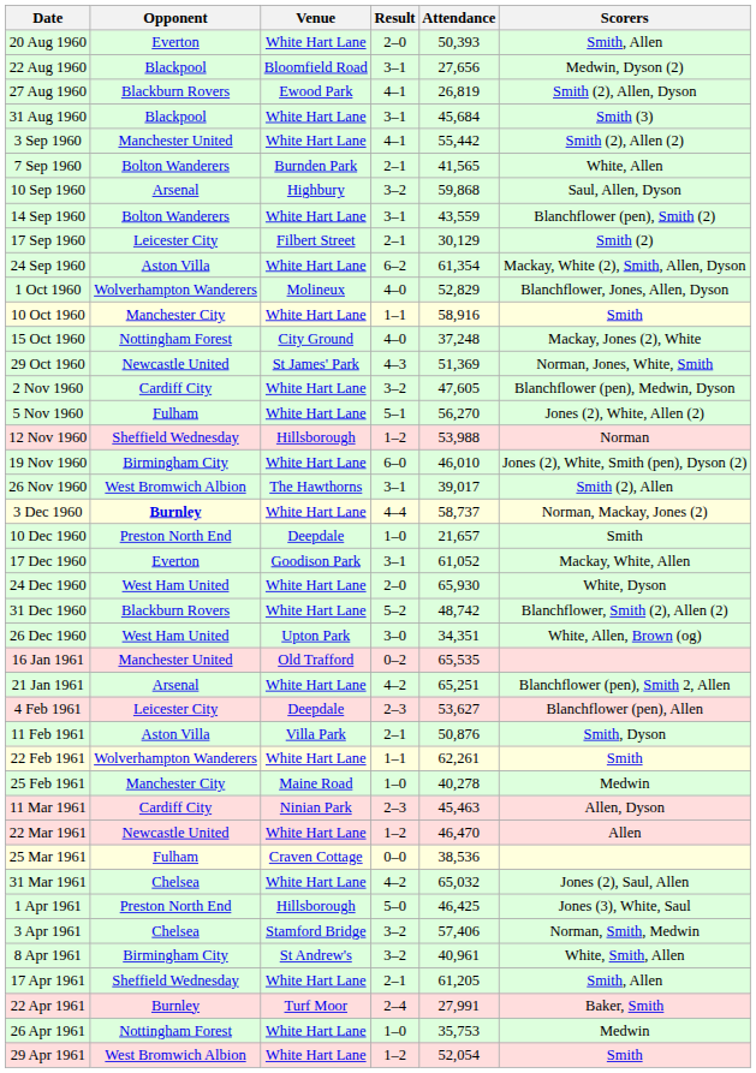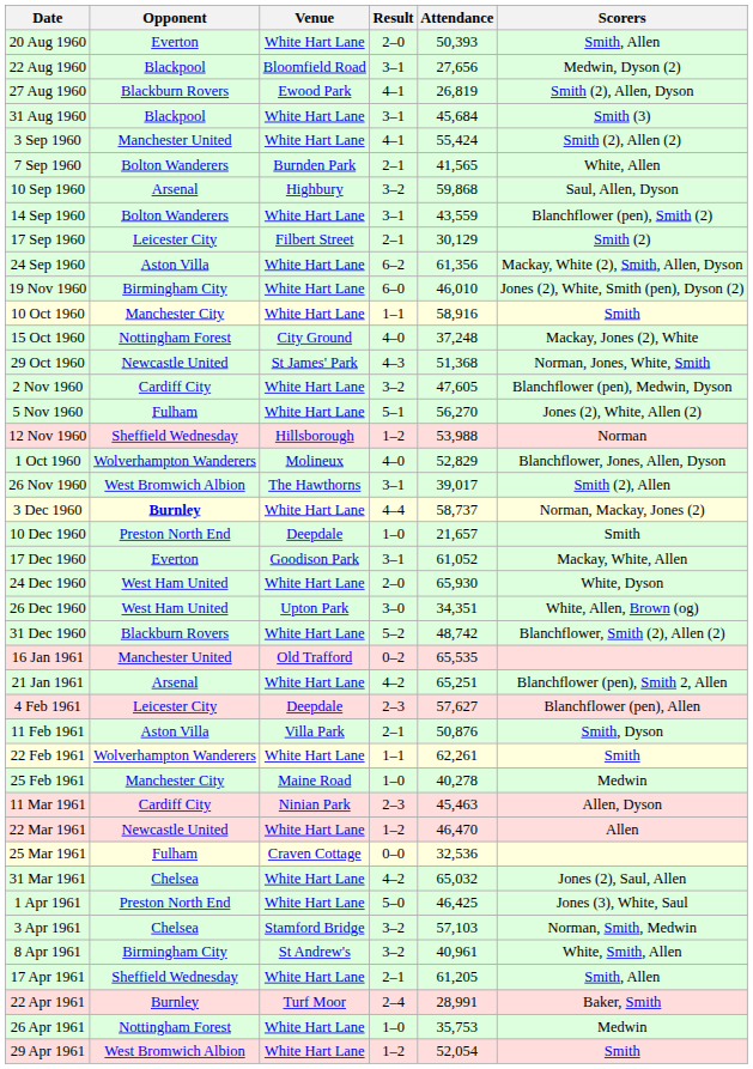3 Sep 1960 | Attendance: 55,442 -> 55,424
24 Sep 1960 | Attendance: 61,354 -> 61,356
rows swapped: 1 Oct 1960 <-> 19 Nov 1960
29 Oct 1960 | Attendance: 51,369 -> 51,368
rows swapped: 26 Dec 1960 <-> 31 Dec 1960
4 Feb 1961 | Attendance: 53,627 -> 57,627
25 Mar 1961 | Attendance: 38,536 -> 32,536
1 Apr 1961 | Venue: Hillsborough -> White Hart Lane
3 Apr 1961 | Attendance: 57,406 -> 57,103
22 Apr 1961 | Attendance: 27,991 -> 28,991
